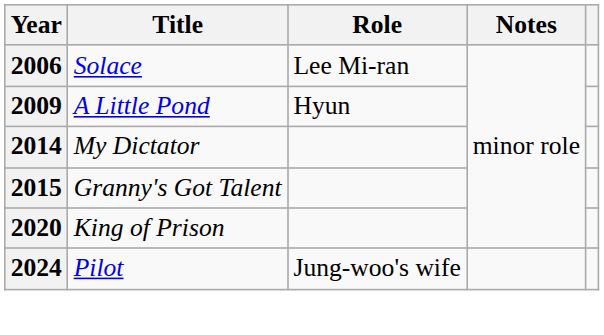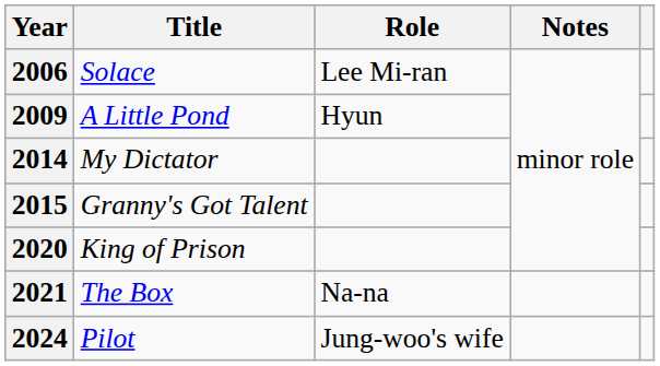+ row: 2021 | The Box | Na-na
